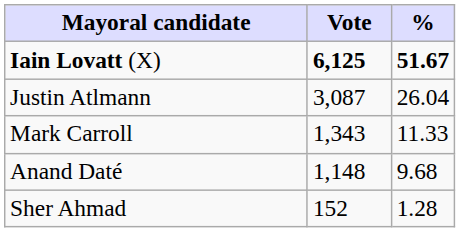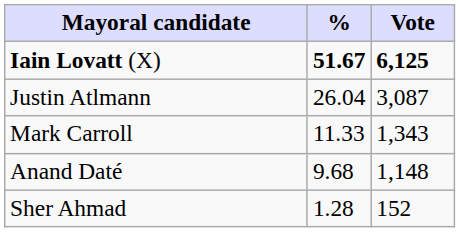columns swapped: Vote <-> %
